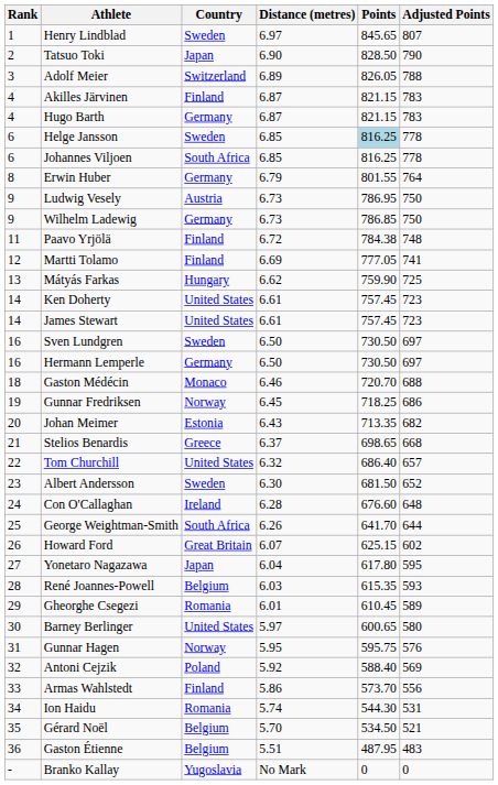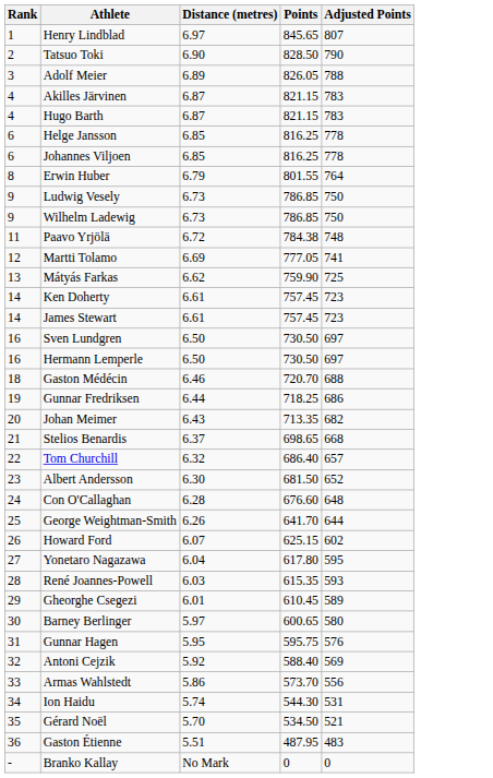- column: Country | Sweden | Japan | Switzerland | Finland | Germany | Sweden | South Africa | Germany | Austria | Germany | Finland | Finland | Hungary | United States | United States | Sweden | Germany | Monaco | Norway | Estonia | Greece | United States | Sweden | Ireland | South Africa | Great Britain | Japan | Belgium | Romania | United States | Norway | Poland | Finland | Romania | Belgium | Belgium | Yugoslavia
Helge Jansson | Points: lightblue background -> no background
Ludwig Vesely | Points: 786.95 -> 786.85
Gunnar Fredriksen | Distance (metres): 6.45 -> 6.44
